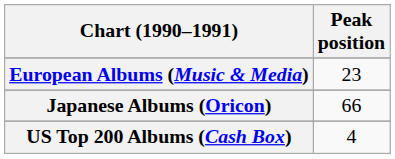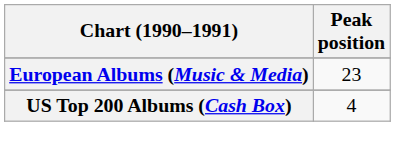- row: Japanese Albums (Oricon) | 66
